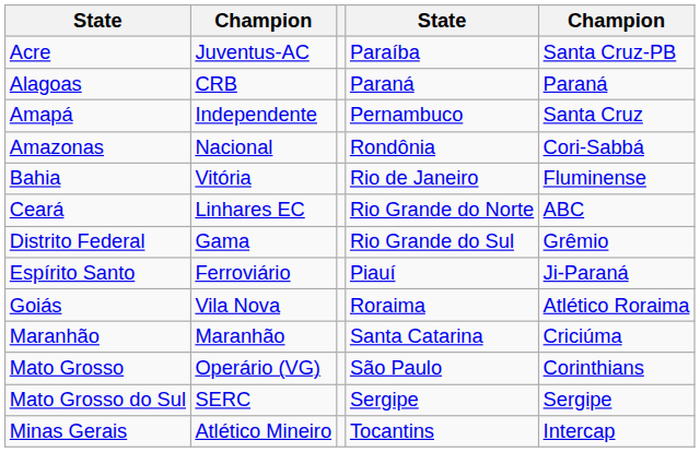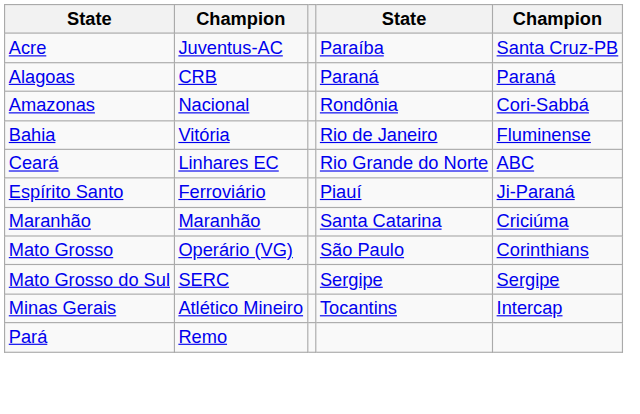- row: Amapá | Independente | Pernambuco | Santa Cruz
- row: Distrito Federal | Gama | Rio Grande do Sul | Grêmio
- row: Goiás | Vila Nova | Roraima | Atlético Roraima
+ row: Pará | Remo
